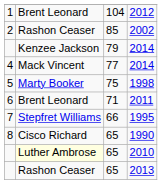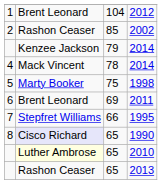4 / 2014 | column 3: 77 -> 78
2011 | column 3: 71 -> 69
1990 | column 2: no background -> lavender background
